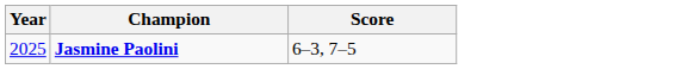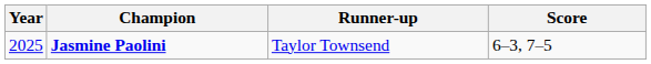+ column: Runner-up | Taylor Townsend
